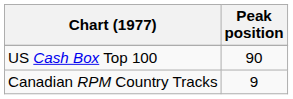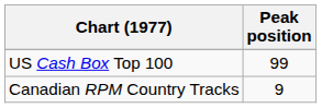US Cash Box Top 100 | Peak position: 90 -> 99
